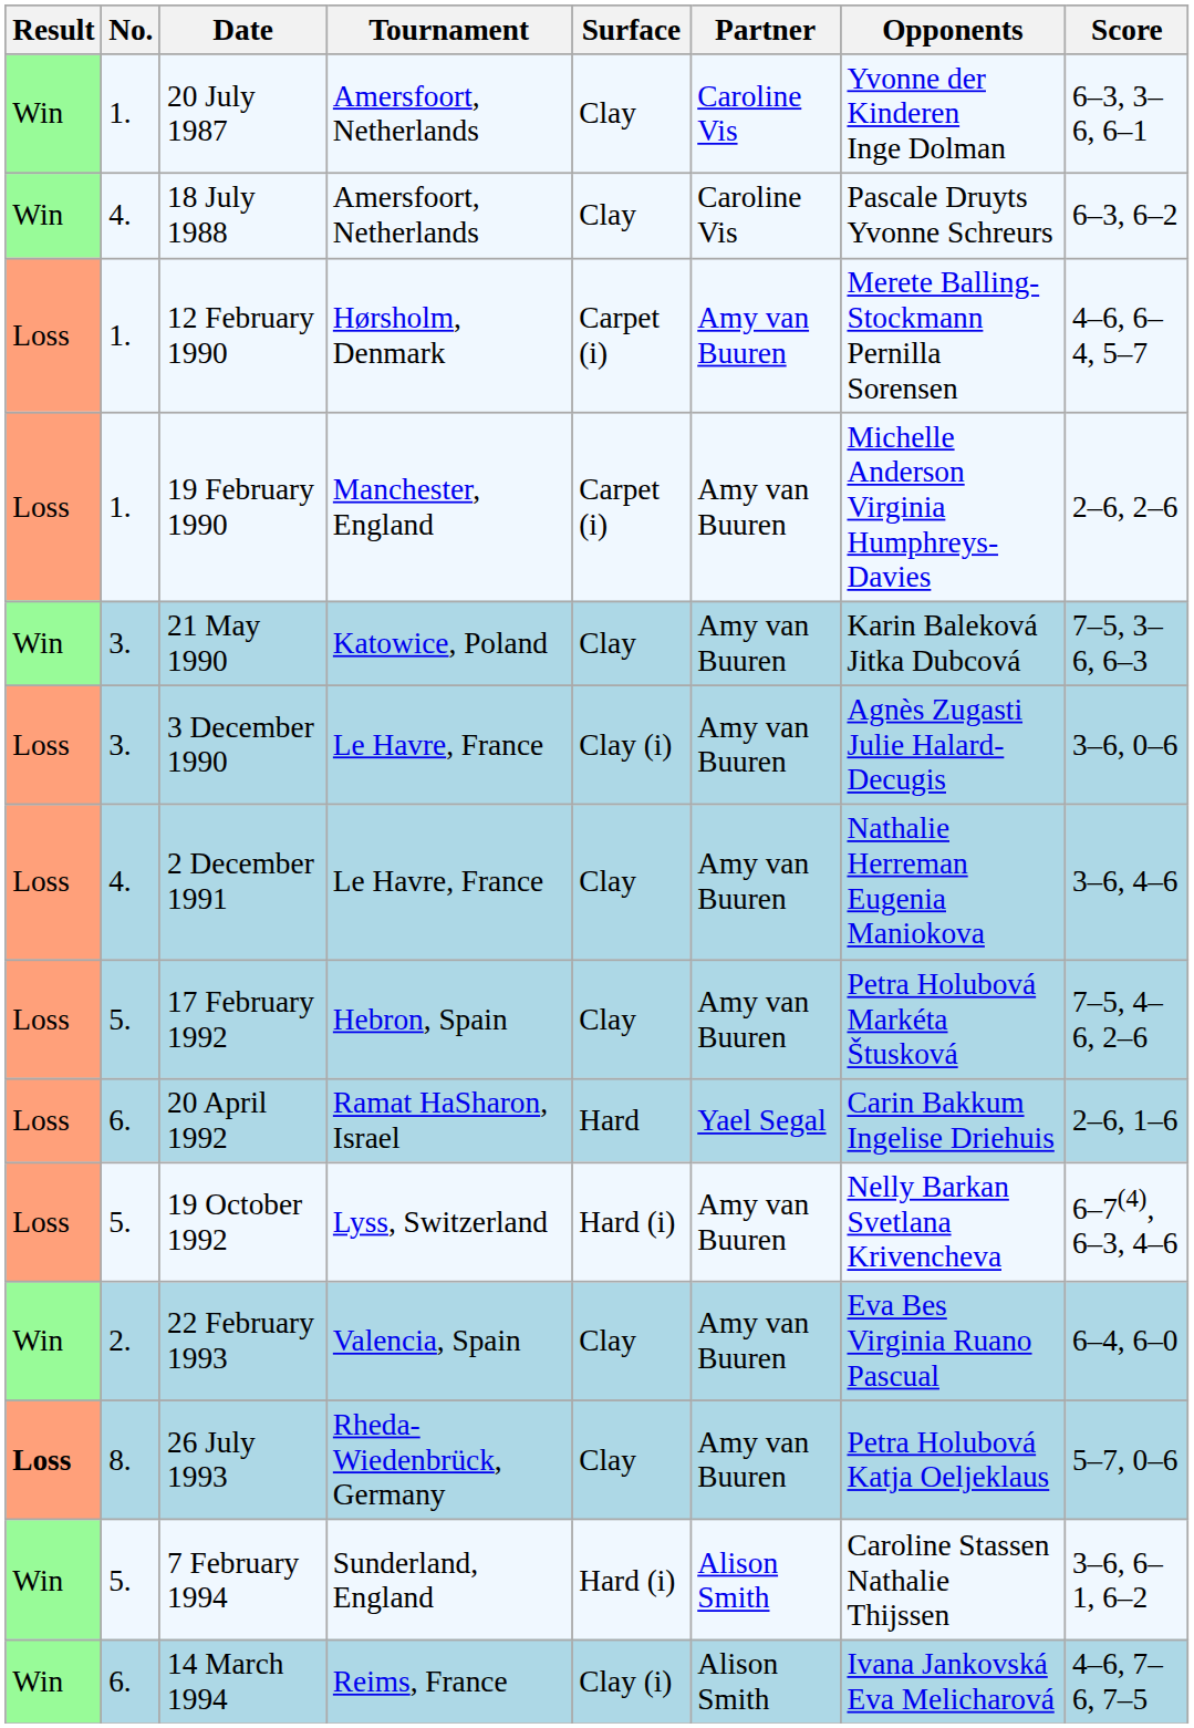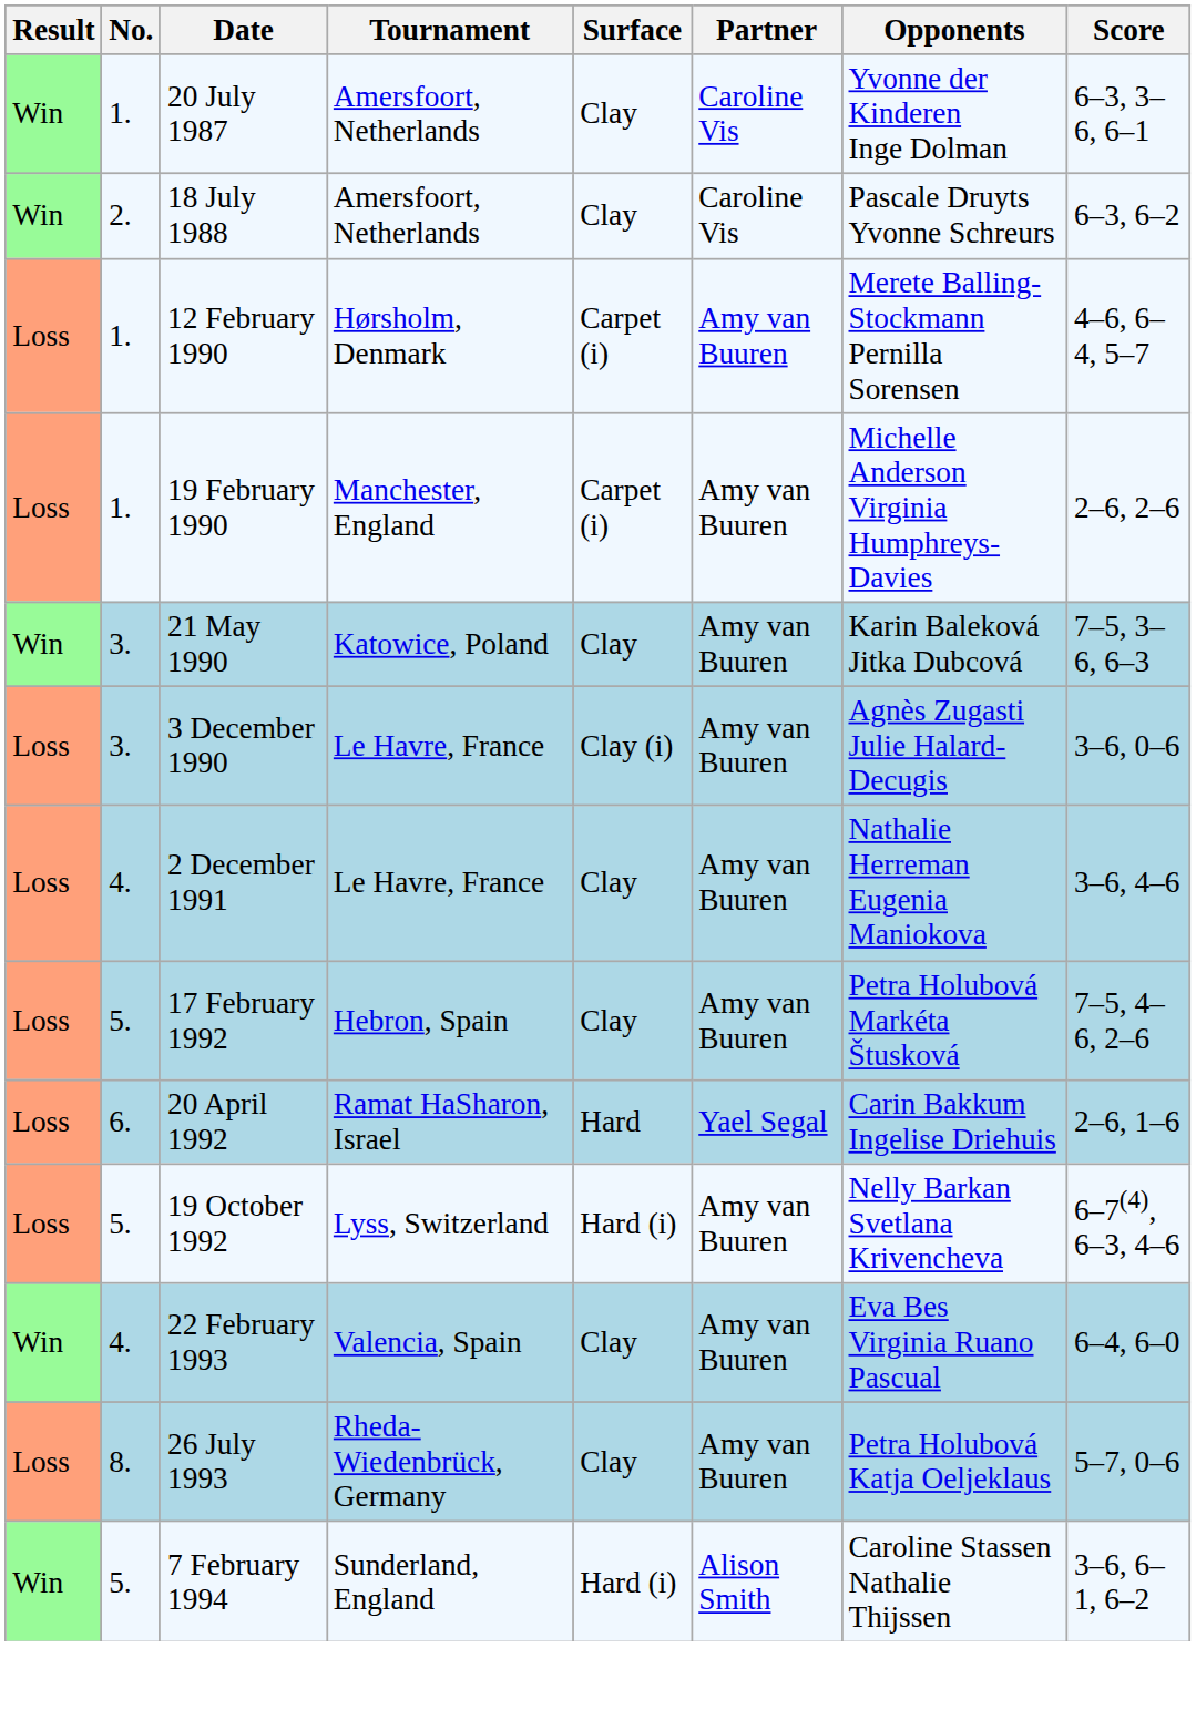18 July 1988 | No.: 4. -> 2.
22 February 1993 | No.: 2. -> 4.
26 July 1993 | Result: bold -> normal
- row: Win | 6. | 14 March 1994 | Reims, France | Clay (i) | Alison Smith | Ivana Jankovská Eva Melicharová | 4–6, 7–6, 7–5
